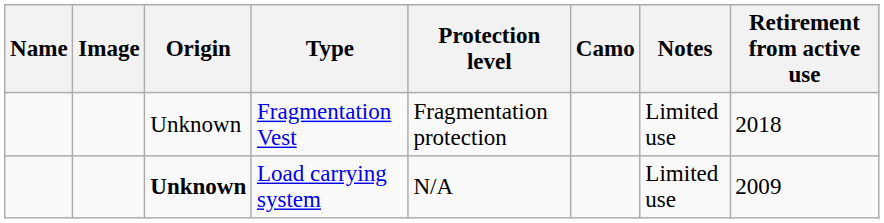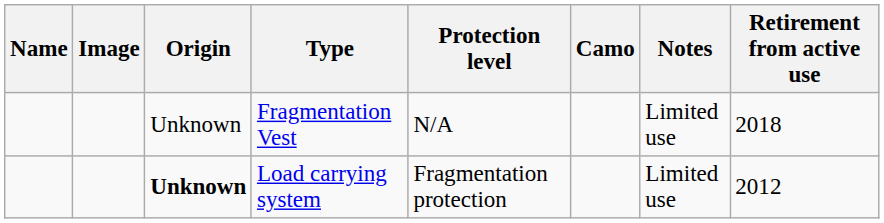Fragmentation Vest | Protection level: Fragmentation protection -> N/A
Load carrying system | Protection level: N/A -> Fragmentation protection
Load carrying system | Retirement from active use: 2009 -> 2012
